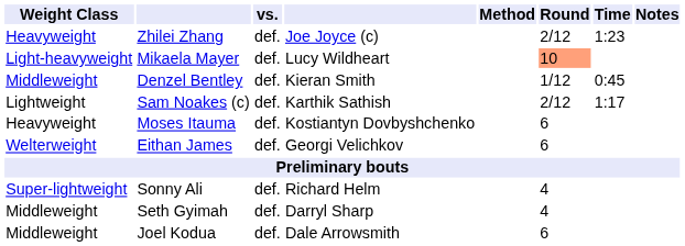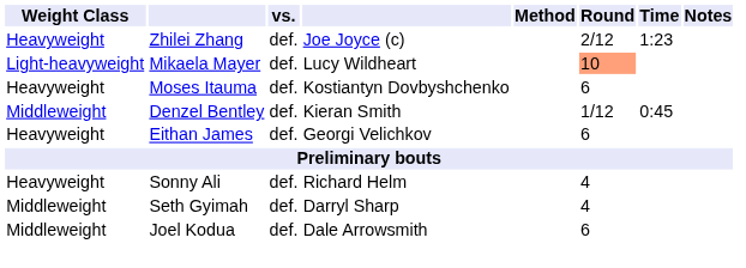rows swapped: Moses Itauma <-> Denzel Bentley
- row: Lightweight | Sam Noakes (c) | def. | Karthik Sathish | 2/12 | 1:17
Eithan James | Weight Class: Welterweight -> Heavyweight
Sonny Ali | Weight Class: Super-lightweight -> Heavyweight
